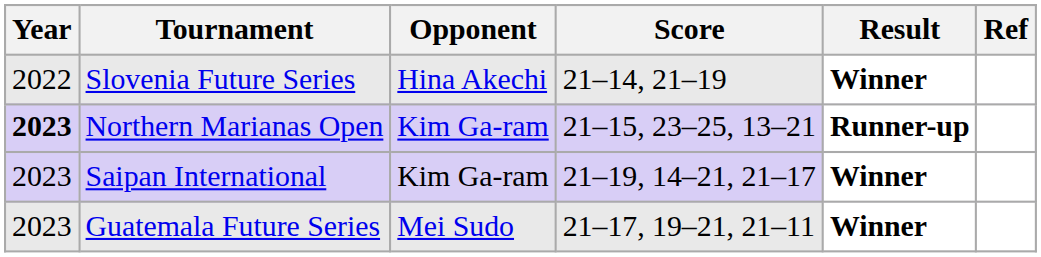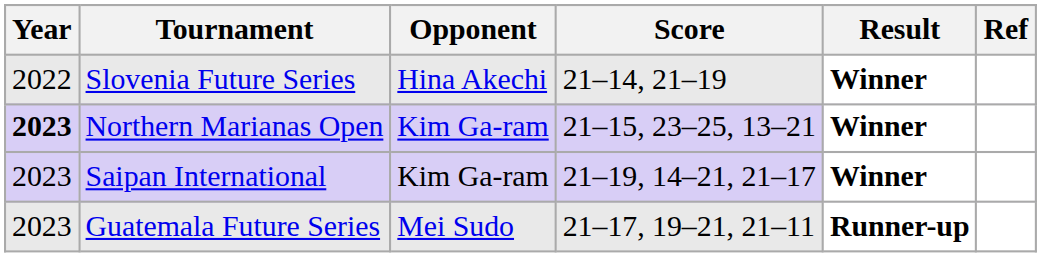Northern Marianas Open | Result: Runner-up -> Winner
Guatemala Future Series | Result: Winner -> Runner-up
